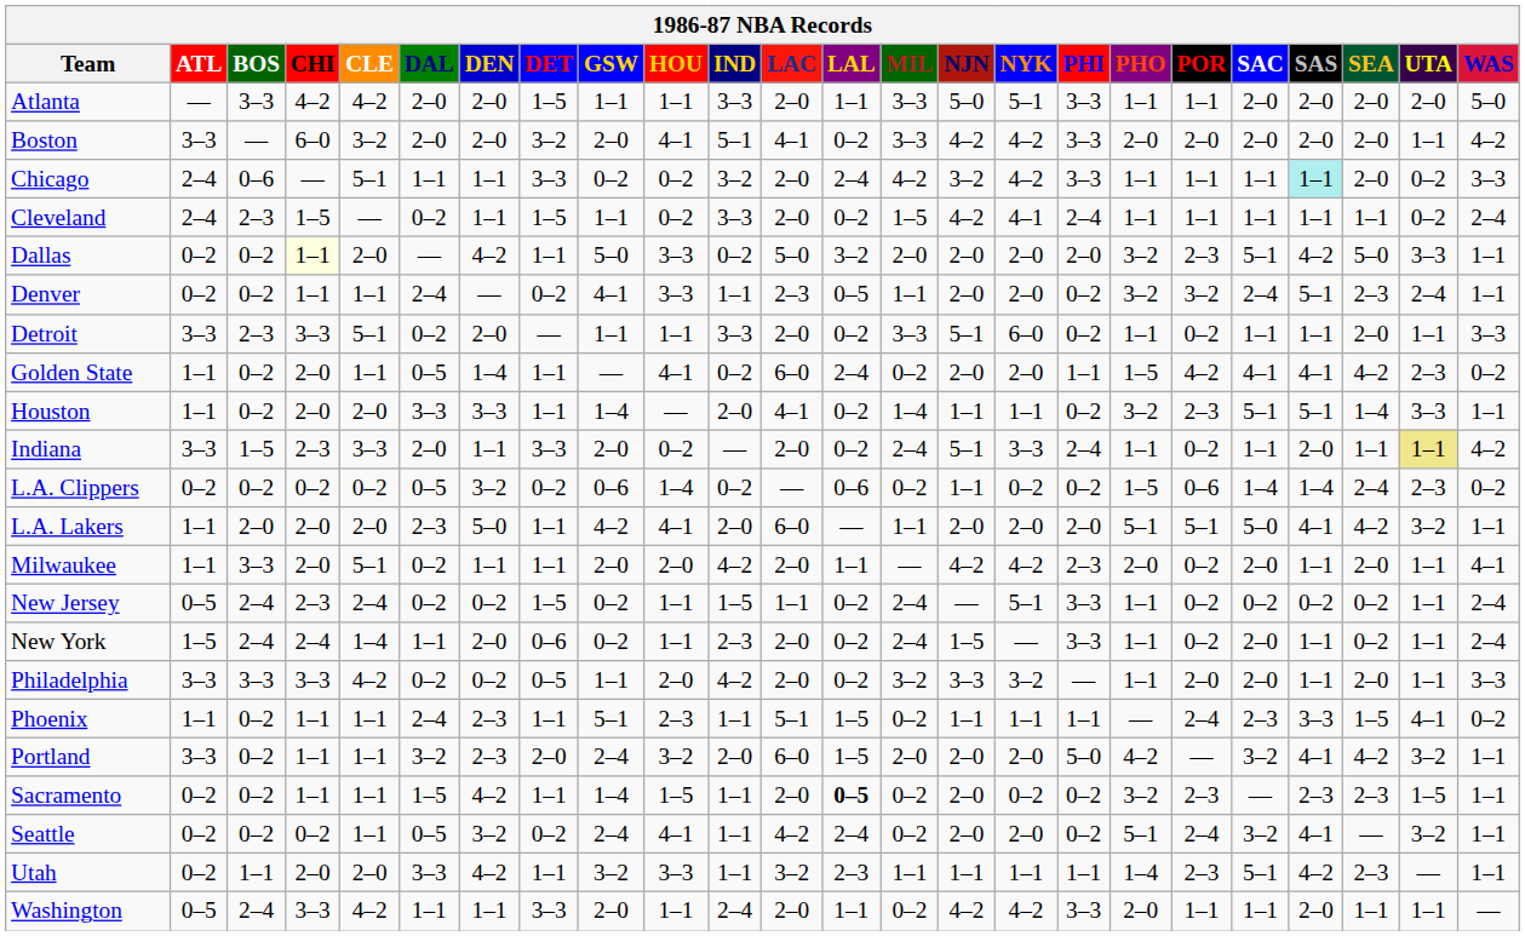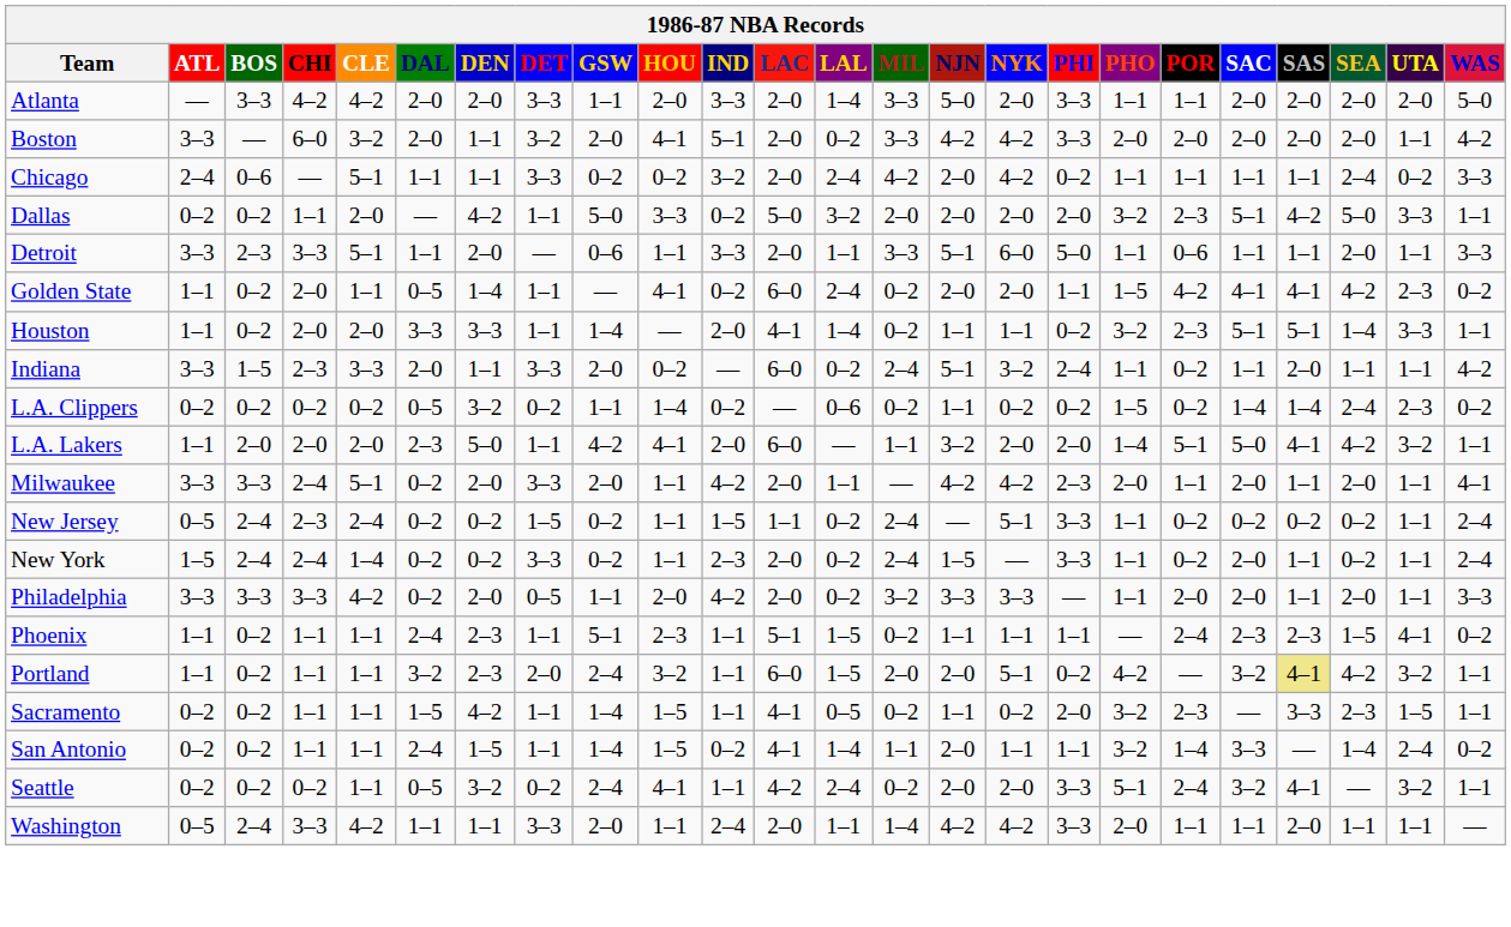Atlanta | DET: 1–5 -> 3–3
Atlanta | HOU: 1–1 -> 2–0
Atlanta | LAL: 1–1 -> 1–4
Atlanta | NYK: 5–1 -> 2–0
Boston | DEN: 2–0 -> 1–1
Boston | LAC: 4–1 -> 2–0
Chicago | NJN: 3–2 -> 2–0
Chicago | PHI: 3–3 -> 0–2
Chicago | SAS: paleturquoise background -> no background
Chicago | SEA: 2–0 -> 2–4
- row: Cleveland | 2–4 | 2–3 | 1–5 | — | 0–2 | 1–1 | 1–5 | 1–1 | 0–2 | 3–3 | 2–0 | 0–2 | 1–5 | 4–2 | 4–1 | 2–4 | 1–1 | 1–1 | 1–1 | 1–1 | 1–1 | 0–2 | 2–4
Dallas | CHI: lightyellow background -> no background
- row: Denver | 0–2 | 0–2 | 1–1 | 1–1 | 2–4 | — | 0–2 | 4–1 | 3–3 | 1–1 | 2–3 | 0–5 | 1–1 | 2–0 | 2–0 | 0–2 | 3–2 | 3–2 | 2–4 | 5–1 | 2–3 | 2–4 | 1–1
Detroit | DAL: 0–2 -> 1–1
Detroit | GSW: 1–1 -> 0–6
Detroit | LAL: 0–2 -> 1–1
Detroit | PHI: 0–2 -> 5–0
Detroit | POR: 0–2 -> 0–6
Houston | LAL: 0–2 -> 1–4
Houston | MIL: 1–4 -> 0–2
Indiana | LAC: 2–0 -> 6–0
Indiana | NYK: 3–3 -> 3–2
Indiana | UTA: khaki background -> no background
L.A. Clippers | GSW: 0–6 -> 1–1
L.A. Clippers | POR: 0–6 -> 0–2
L.A. Lakers | NJN: 2–0 -> 3–2
L.A. Lakers | PHO: 5–1 -> 1–4
Milwaukee | ATL: 1–1 -> 3–3
Milwaukee | CHI: 2–0 -> 2–4
Milwaukee | DEN: 1–1 -> 2–0
Milwaukee | DET: 1–1 -> 3–3
Milwaukee | HOU: 2–0 -> 1–1
Milwaukee | POR: 0–2 -> 1–1
New York | DAL: 1–1 -> 0–2
New York | DEN: 2–0 -> 0–2
New York | DET: 0–6 -> 3–3
Philadelphia | DEN: 0–2 -> 2–0
Philadelphia | NYK: 3–2 -> 3–3
Phoenix | SAS: 3–3 -> 2–3
Portland | ATL: 3–3 -> 1–1
Portland | IND: 2–0 -> 1–1
Portland | NYK: 2–0 -> 5–1
Portland | PHI: 5–0 -> 0–2
Portland | SAS: no background -> khaki background
Sacramento | LAC: 2–0 -> 4–1
Sacramento | LAL: bold -> normal
Sacramento | NJN: 2–0 -> 1–1
Sacramento | PHI: 0–2 -> 2–0
Sacramento | SAS: 2–3 -> 3–3
+ row: San Antonio | 0–2 | 0–2 | 1–1 | 1–1 | 2–4 | 1–5 | 1–1 | 1–4 | 1–5 | 0–2 | 4–1 | 1–4 | 1–1 | 2–0 | 1–1 | 1–1 | 3–2 | 1–4 | 3–3 | — | 1–4 | 2–4 | 0–2
Seattle | PHI: 0–2 -> 3–3
- row: Utah | 0–2 | 1–1 | 2–0 | 2–0 | 3–3 | 4–2 | 1–1 | 3–2 | 3–3 | 1–1 | 3–2 | 2–3 | 1–1 | 1–1 | 1–1 | 1–1 | 1–4 | 2–3 | 5–1 | 4–2 | 2–3 | — | 1–1
Washington | MIL: 0–2 -> 1–4
